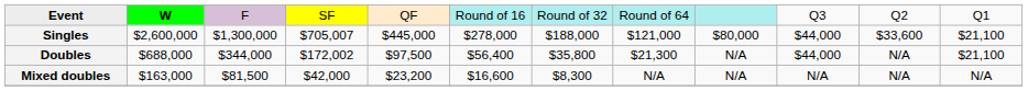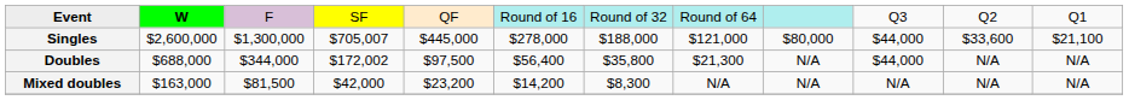Doubles | column 12: $21,100 -> N/A
Mixed doubles | column 6: $16,600 -> $14,200
